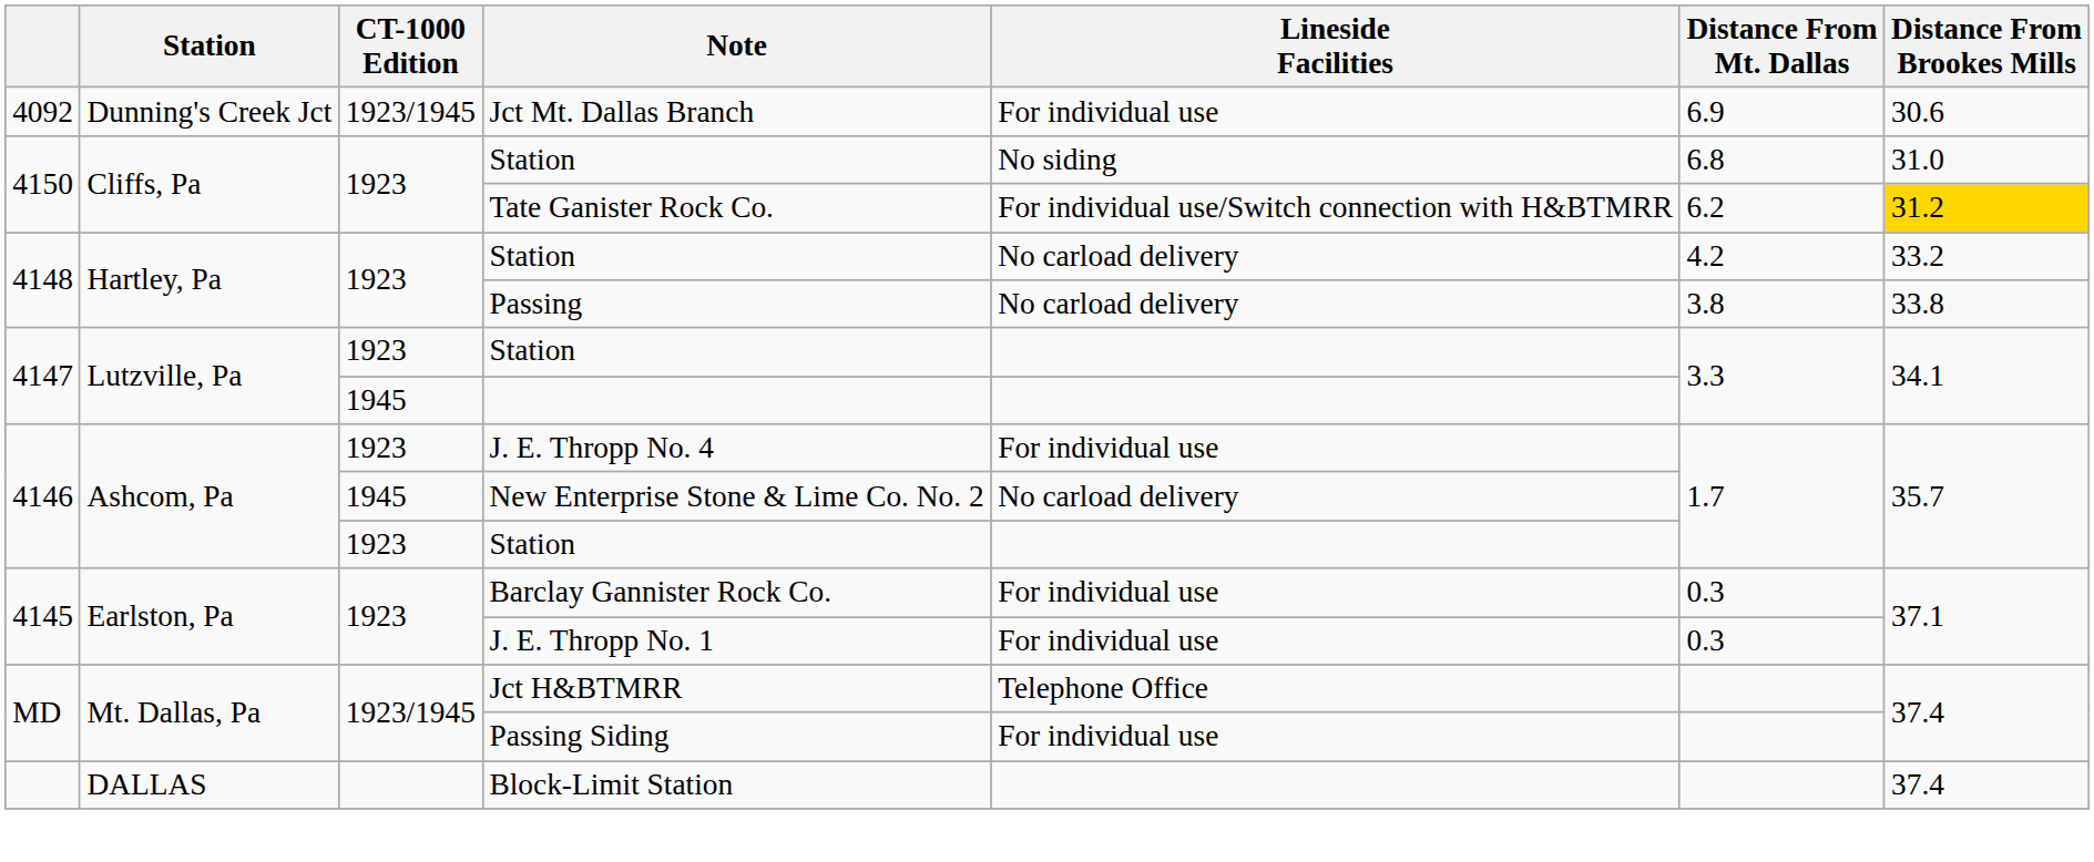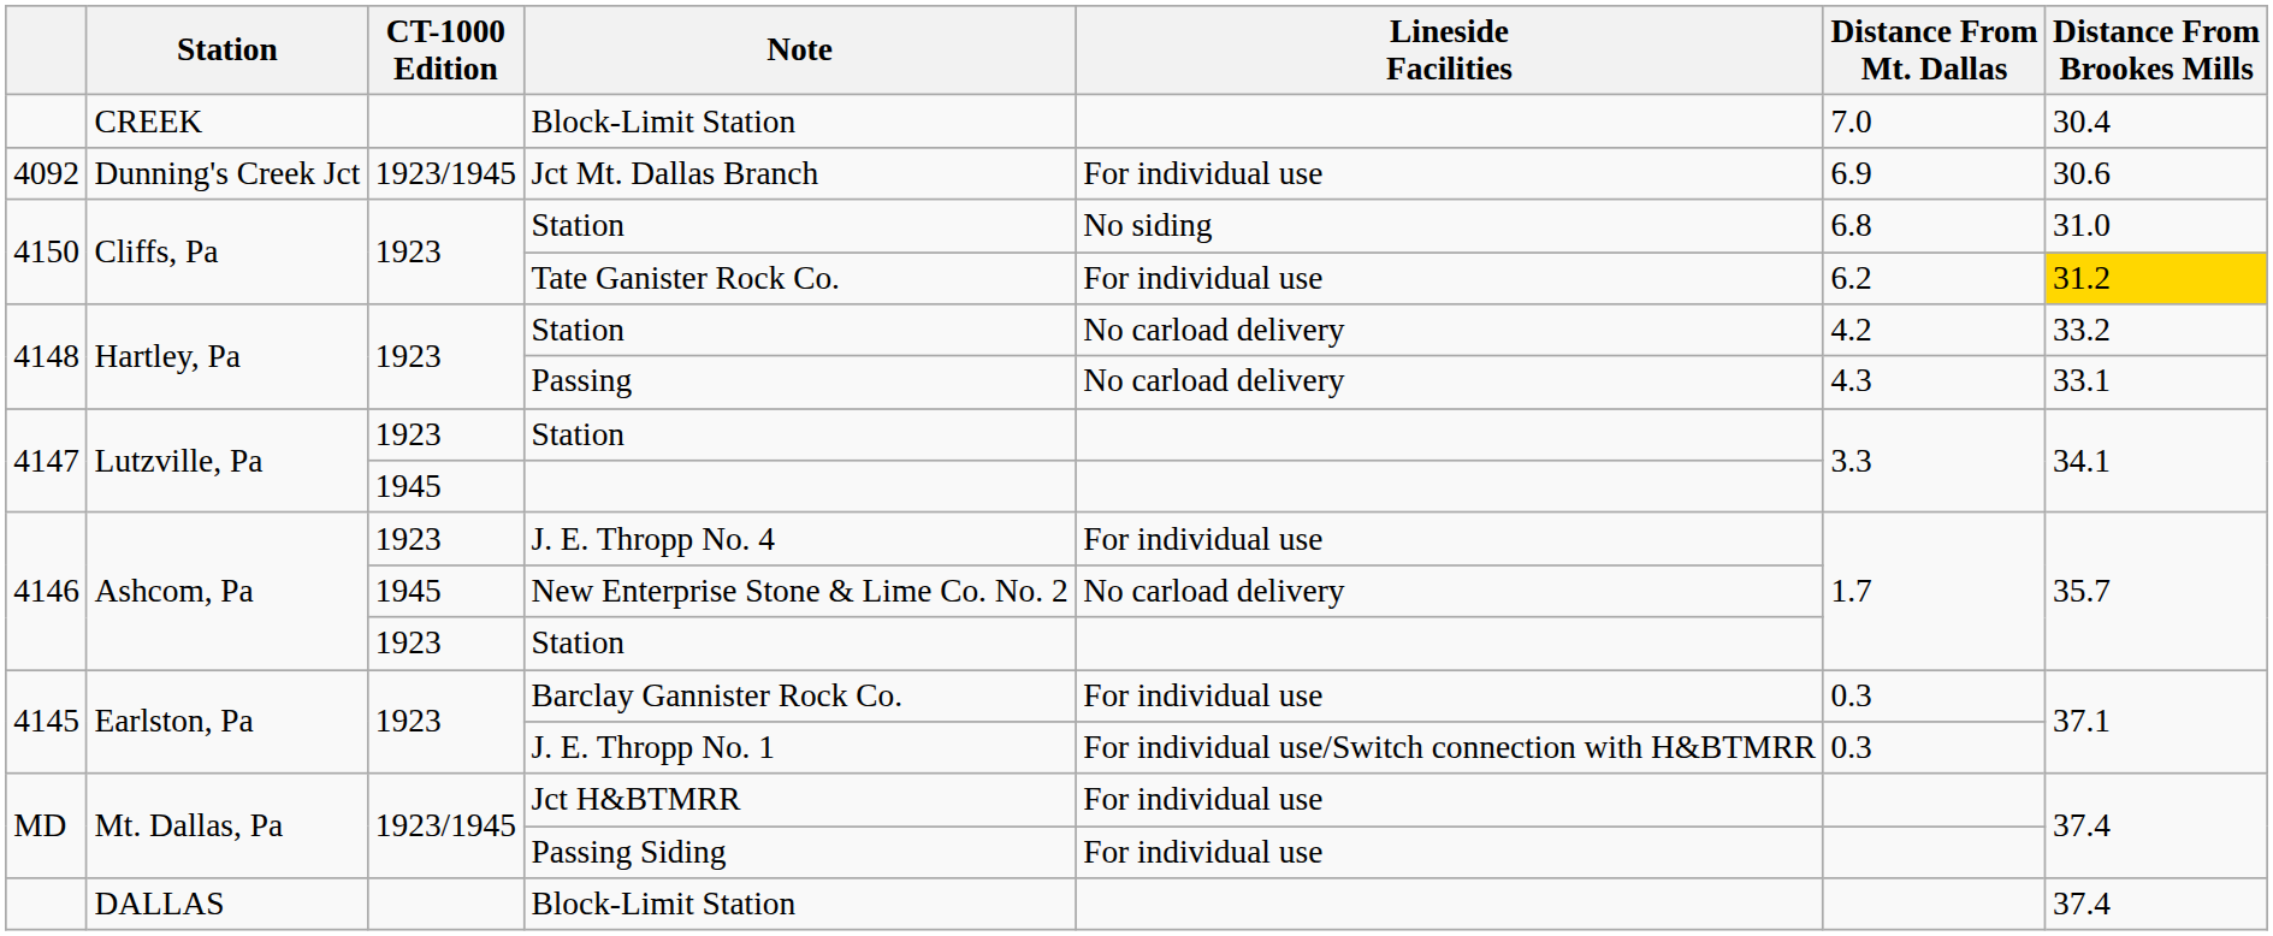+ row: CREEK | Block-Limit Station | 7.0 | 30.4
Tate Ganister Rock Co. | Lineside Facilities: For individual use/Switch connection with H&BTMRR -> For individual use
Passing | Distance From Mt. Dallas: 3.8 -> 4.3
Passing | Distance From Brookes Mills: 33.8 -> 33.1
J. E. Thropp No. 1 | Lineside Facilities: For individual use -> For individual use/Switch connection with H&BTMRR
Jct H&BTMRR | Lineside Facilities: Telephone Office -> For individual use
